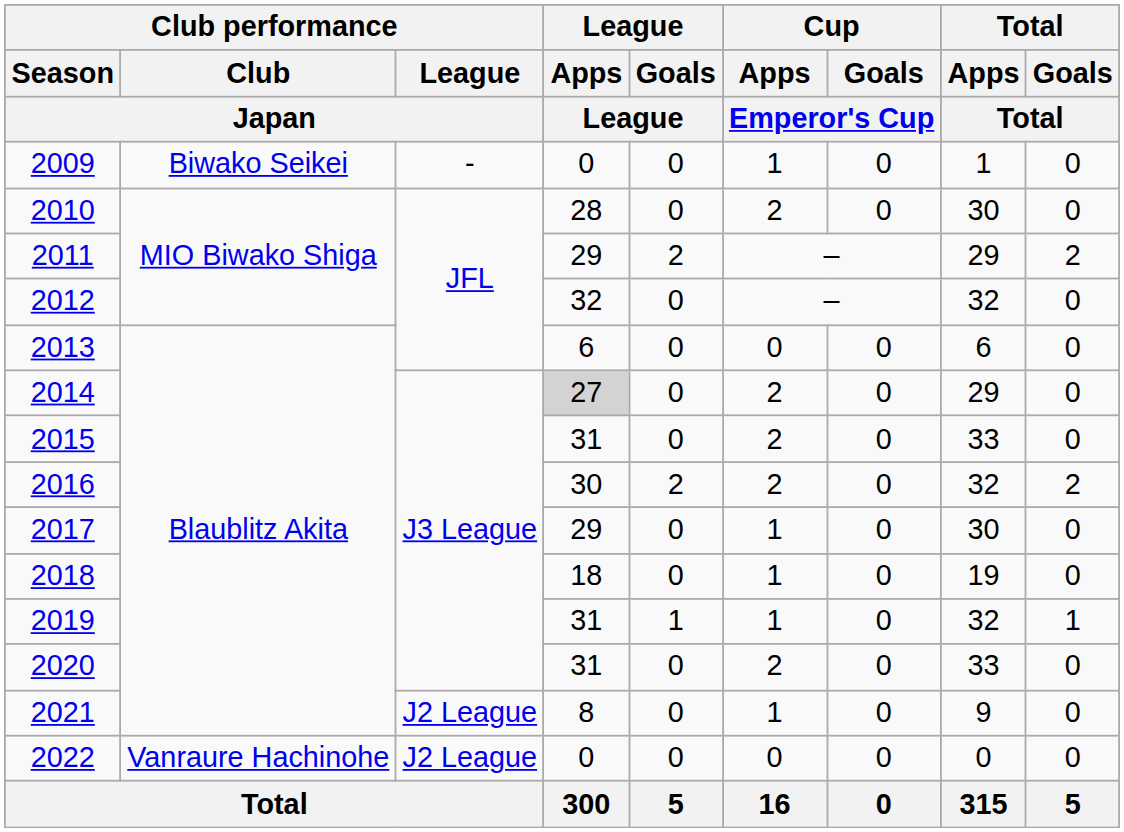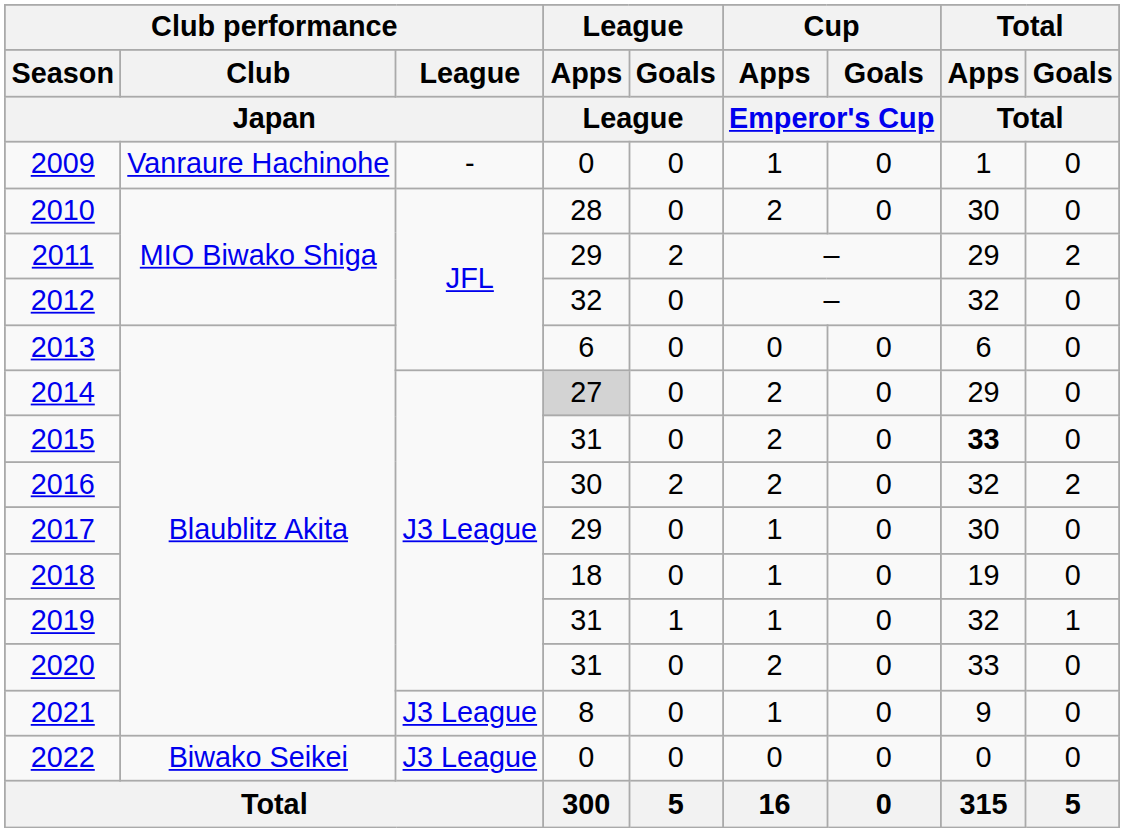2009 | Club performance / Club / Japan: Biwako Seikei -> Vanraure Hachinohe
2015 | Total / Apps / Total: normal -> bold
2021 | Club performance / League / Japan: J2 League -> J3 League
2022 | Club performance / Club / Japan: Vanraure Hachinohe -> Biwako Seikei
2022 | Club performance / League / Japan: J2 League -> J3 League
